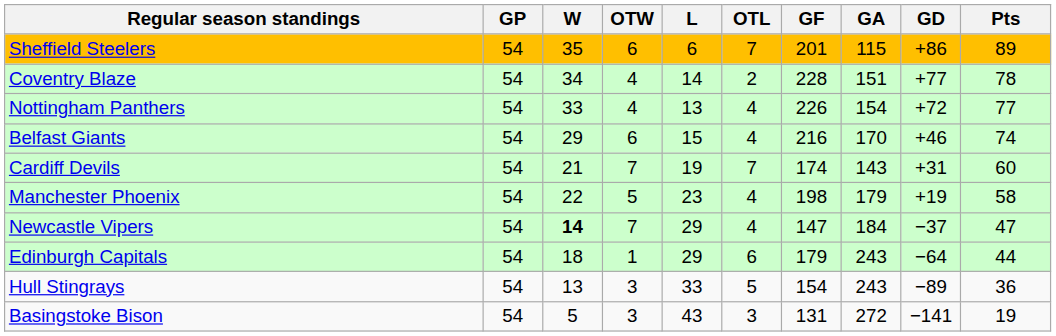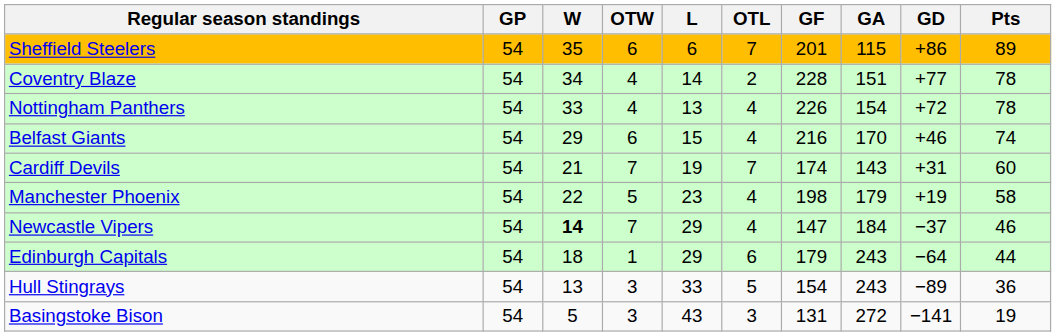Nottingham Panthers | Pts: 77 -> 78
Newcastle Vipers | Pts: 47 -> 46
